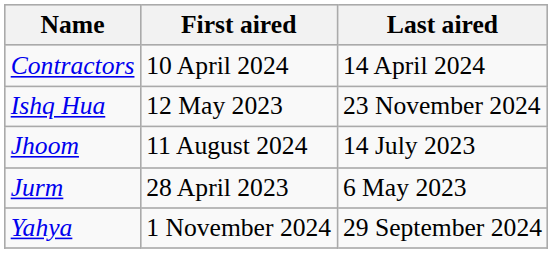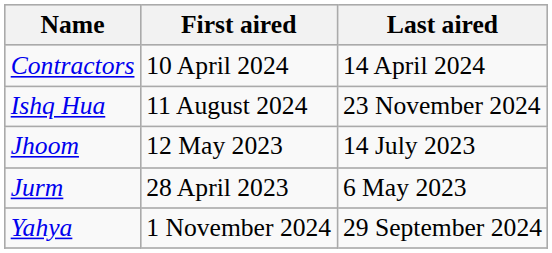Ishq Hua | First aired: 12 May 2023 -> 11 August 2024
Jhoom | First aired: 11 August 2024 -> 12 May 2023
